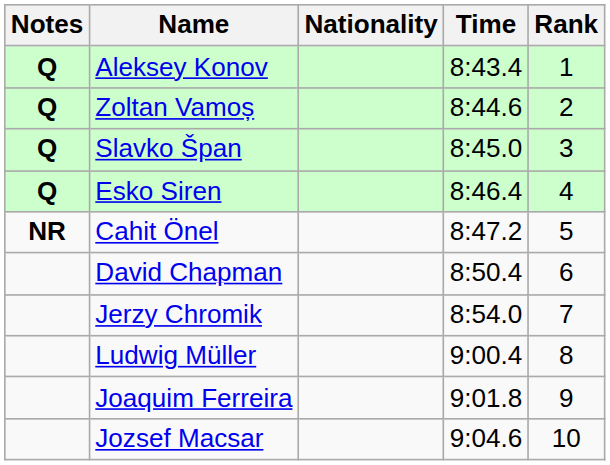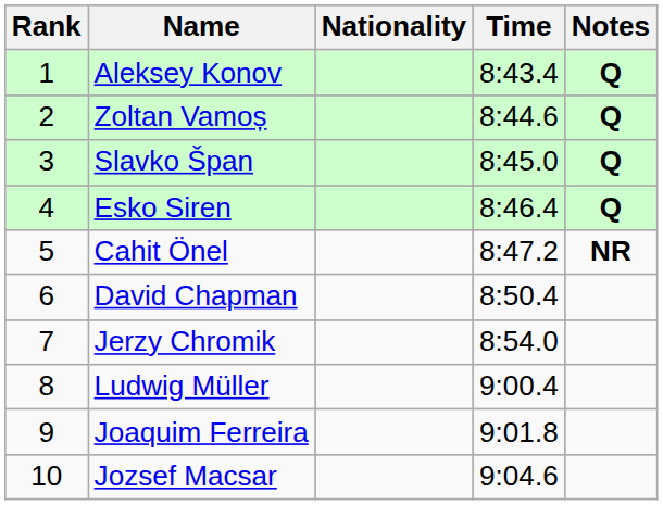columns swapped: Rank <-> Notes
